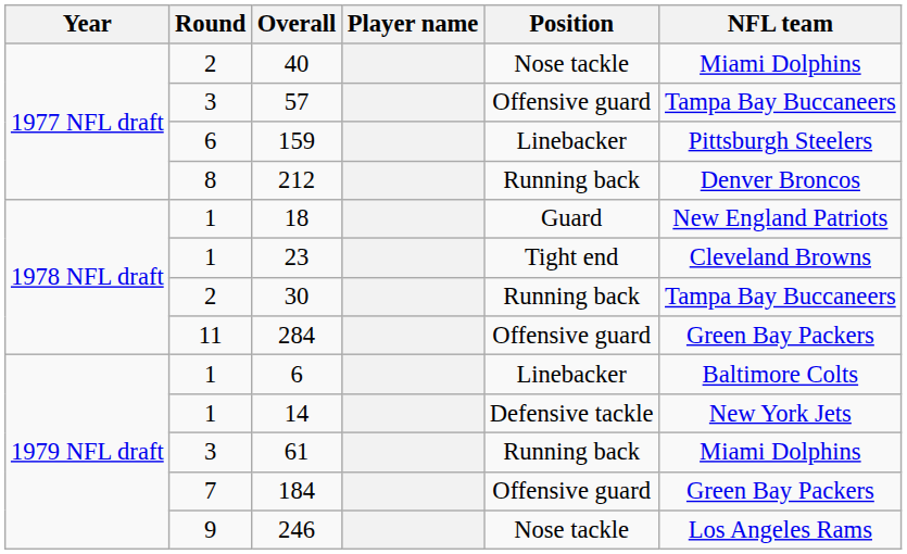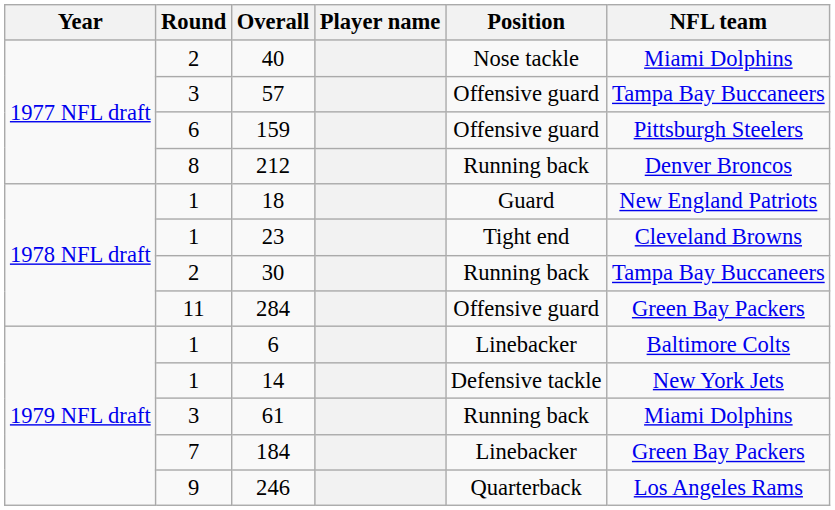159 | Position: Linebacker -> Offensive guard
184 | Position: Offensive guard -> Linebacker
246 | Position: Nose tackle -> Quarterback
